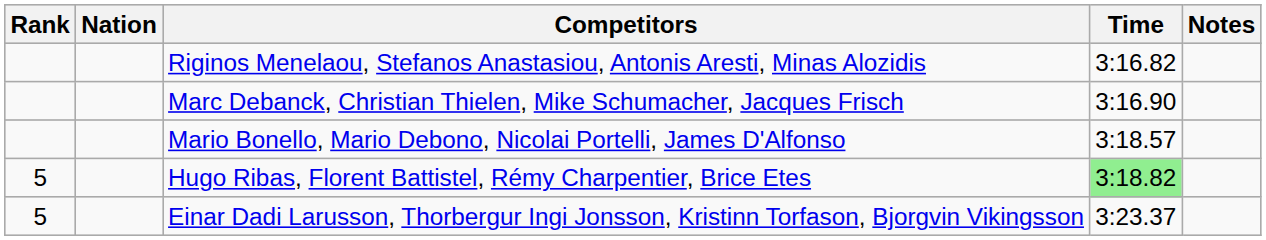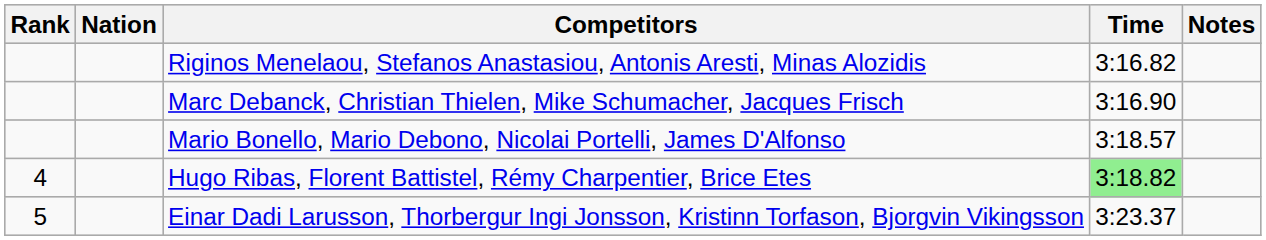Hugo Ribas, Florent Battistel, Rémy Charpentier, Brice Etes | Rank: 5 -> 4
